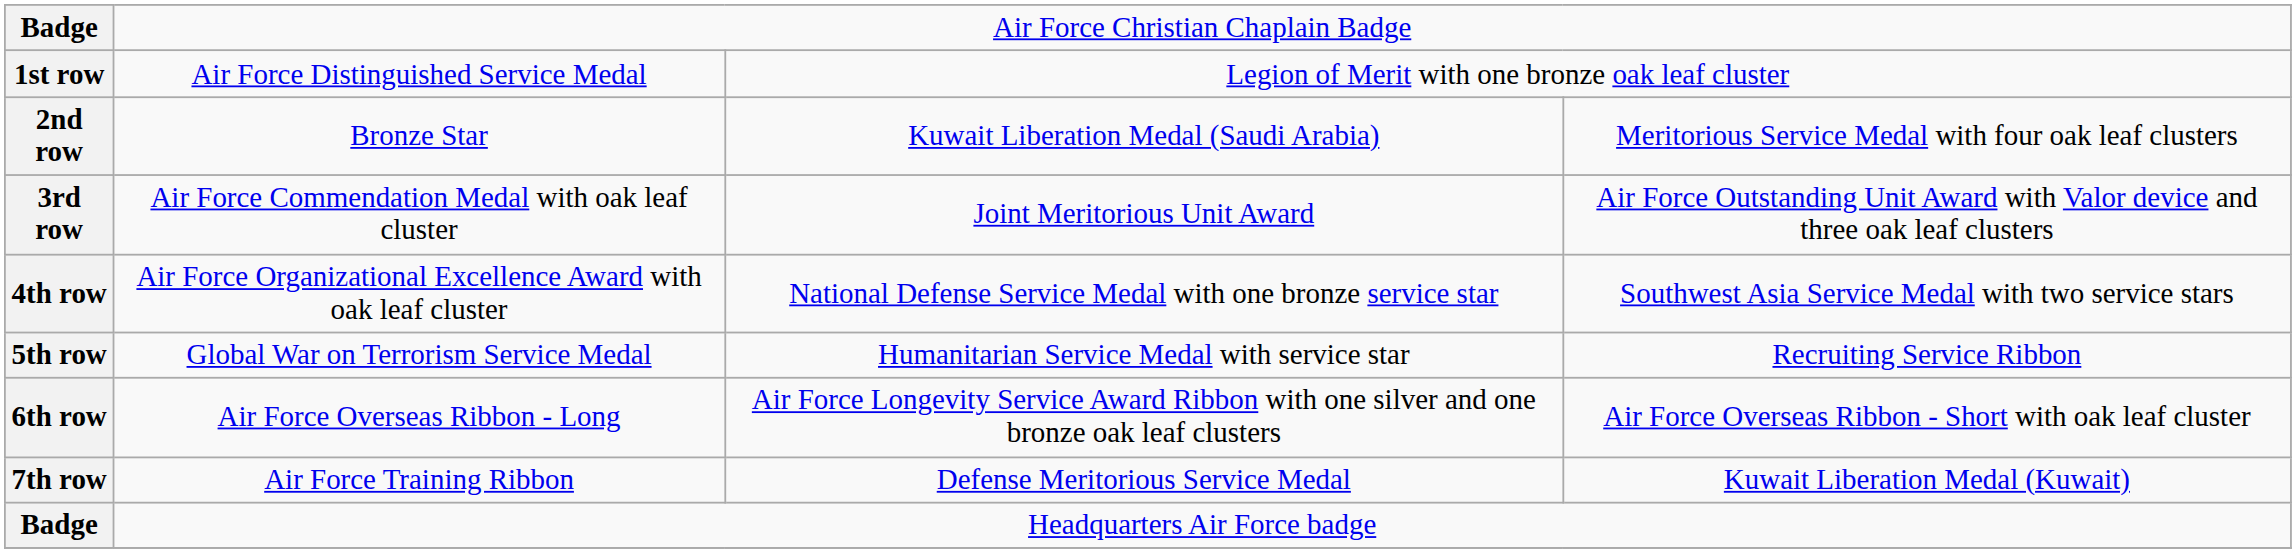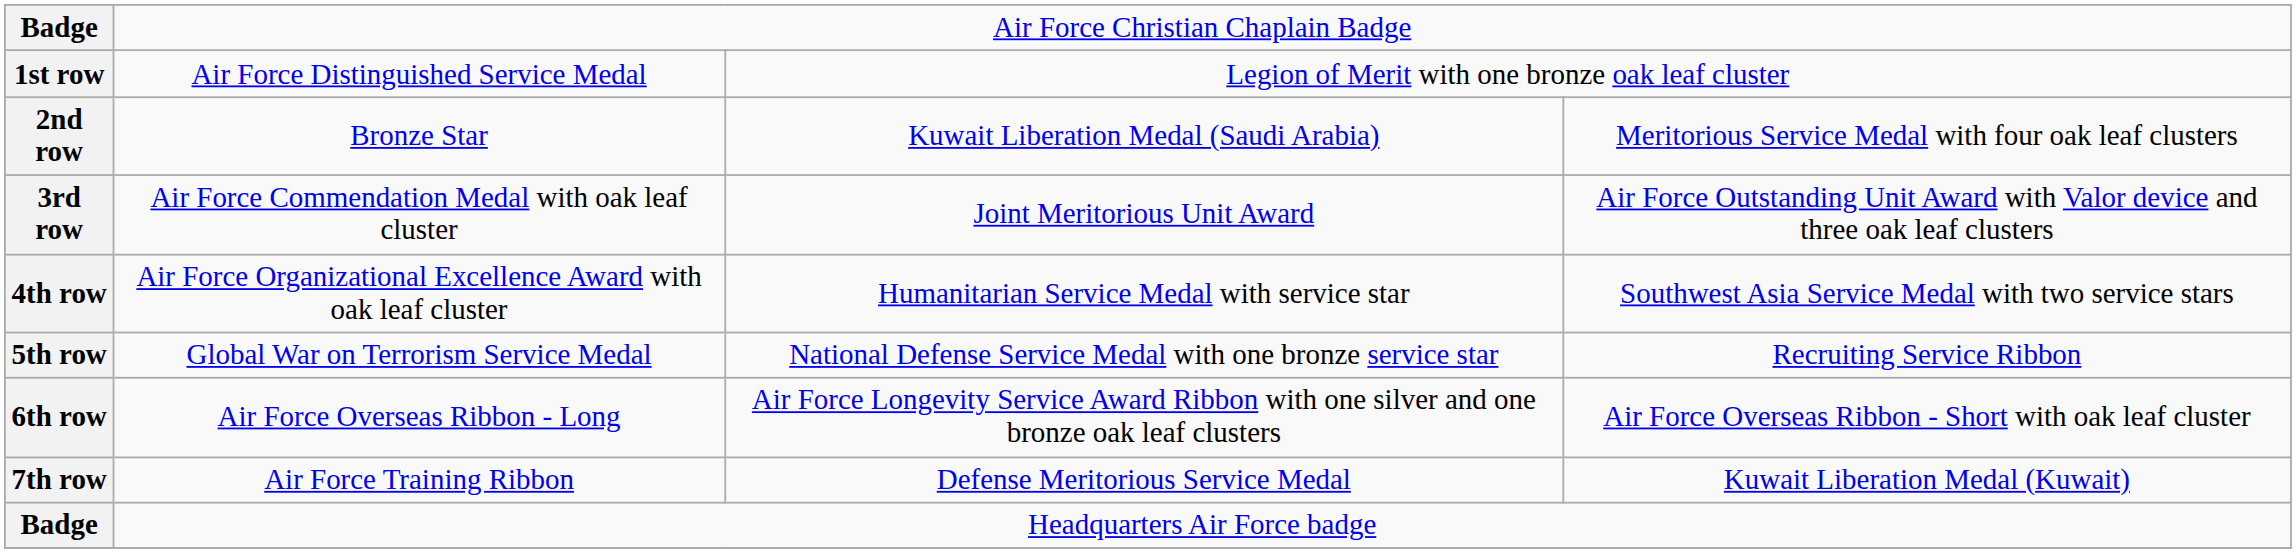4th row | column 3: National Defense Service Medal with one bronze service star -> Humanitarian Service Medal with service star
5th row | column 3: Humanitarian Service Medal with service star -> National Defense Service Medal with one bronze service star
